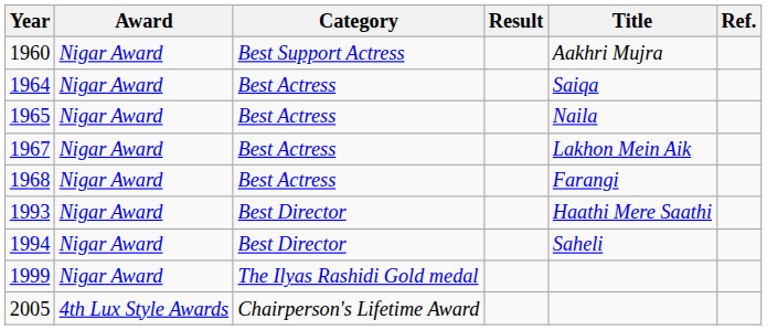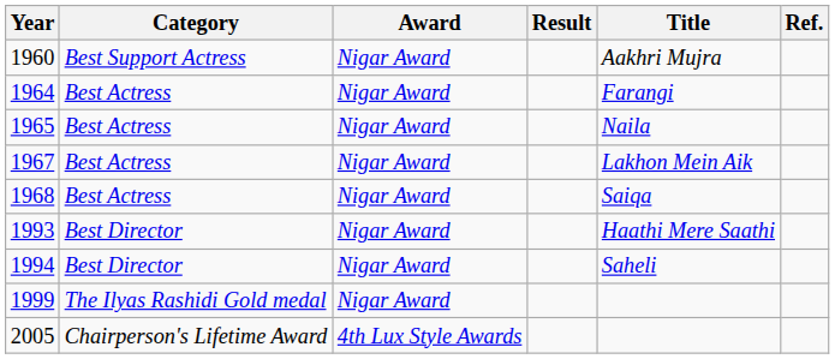columns swapped: Award <-> Category
1964 | Title: Saiqa -> Farangi
1968 | Title: Farangi -> Saiqa
